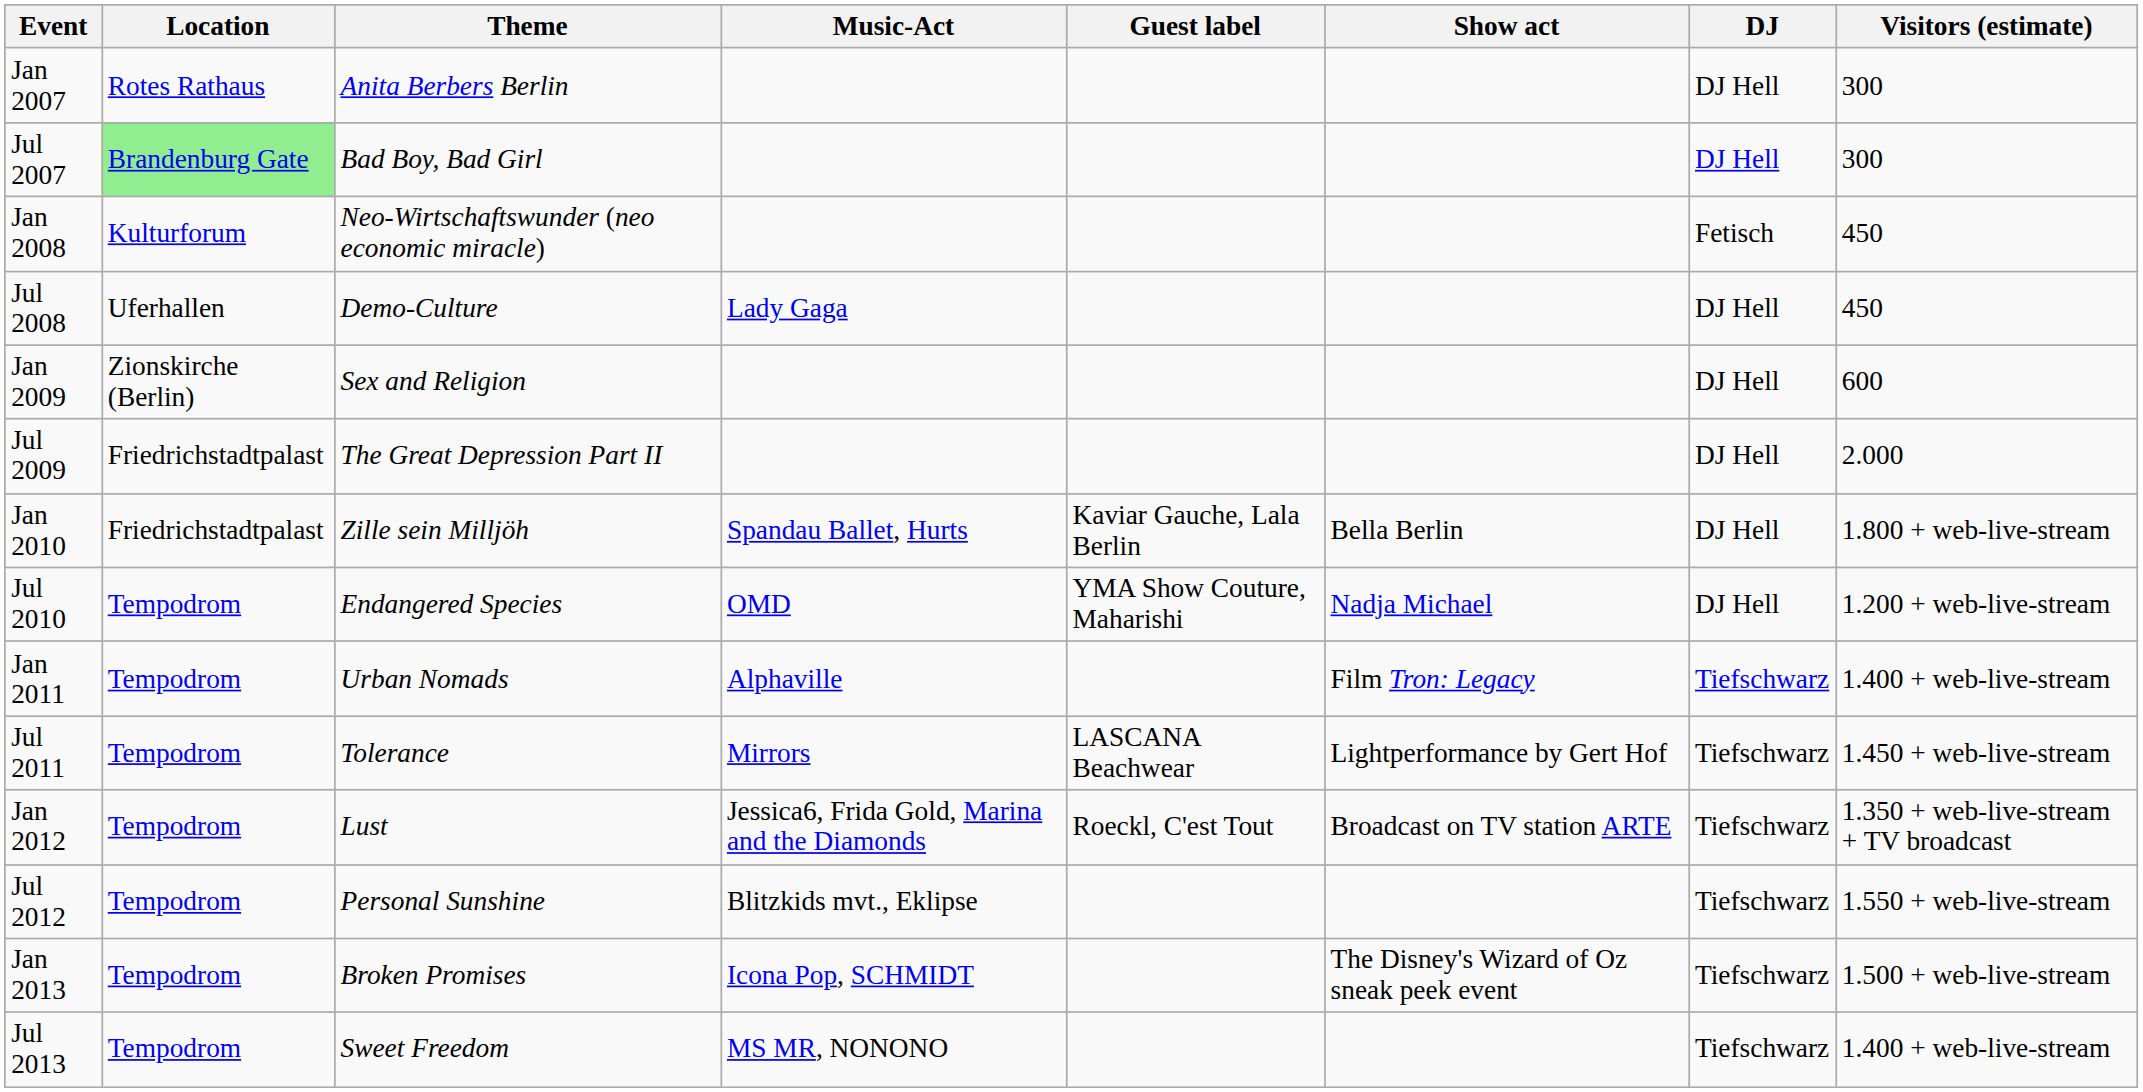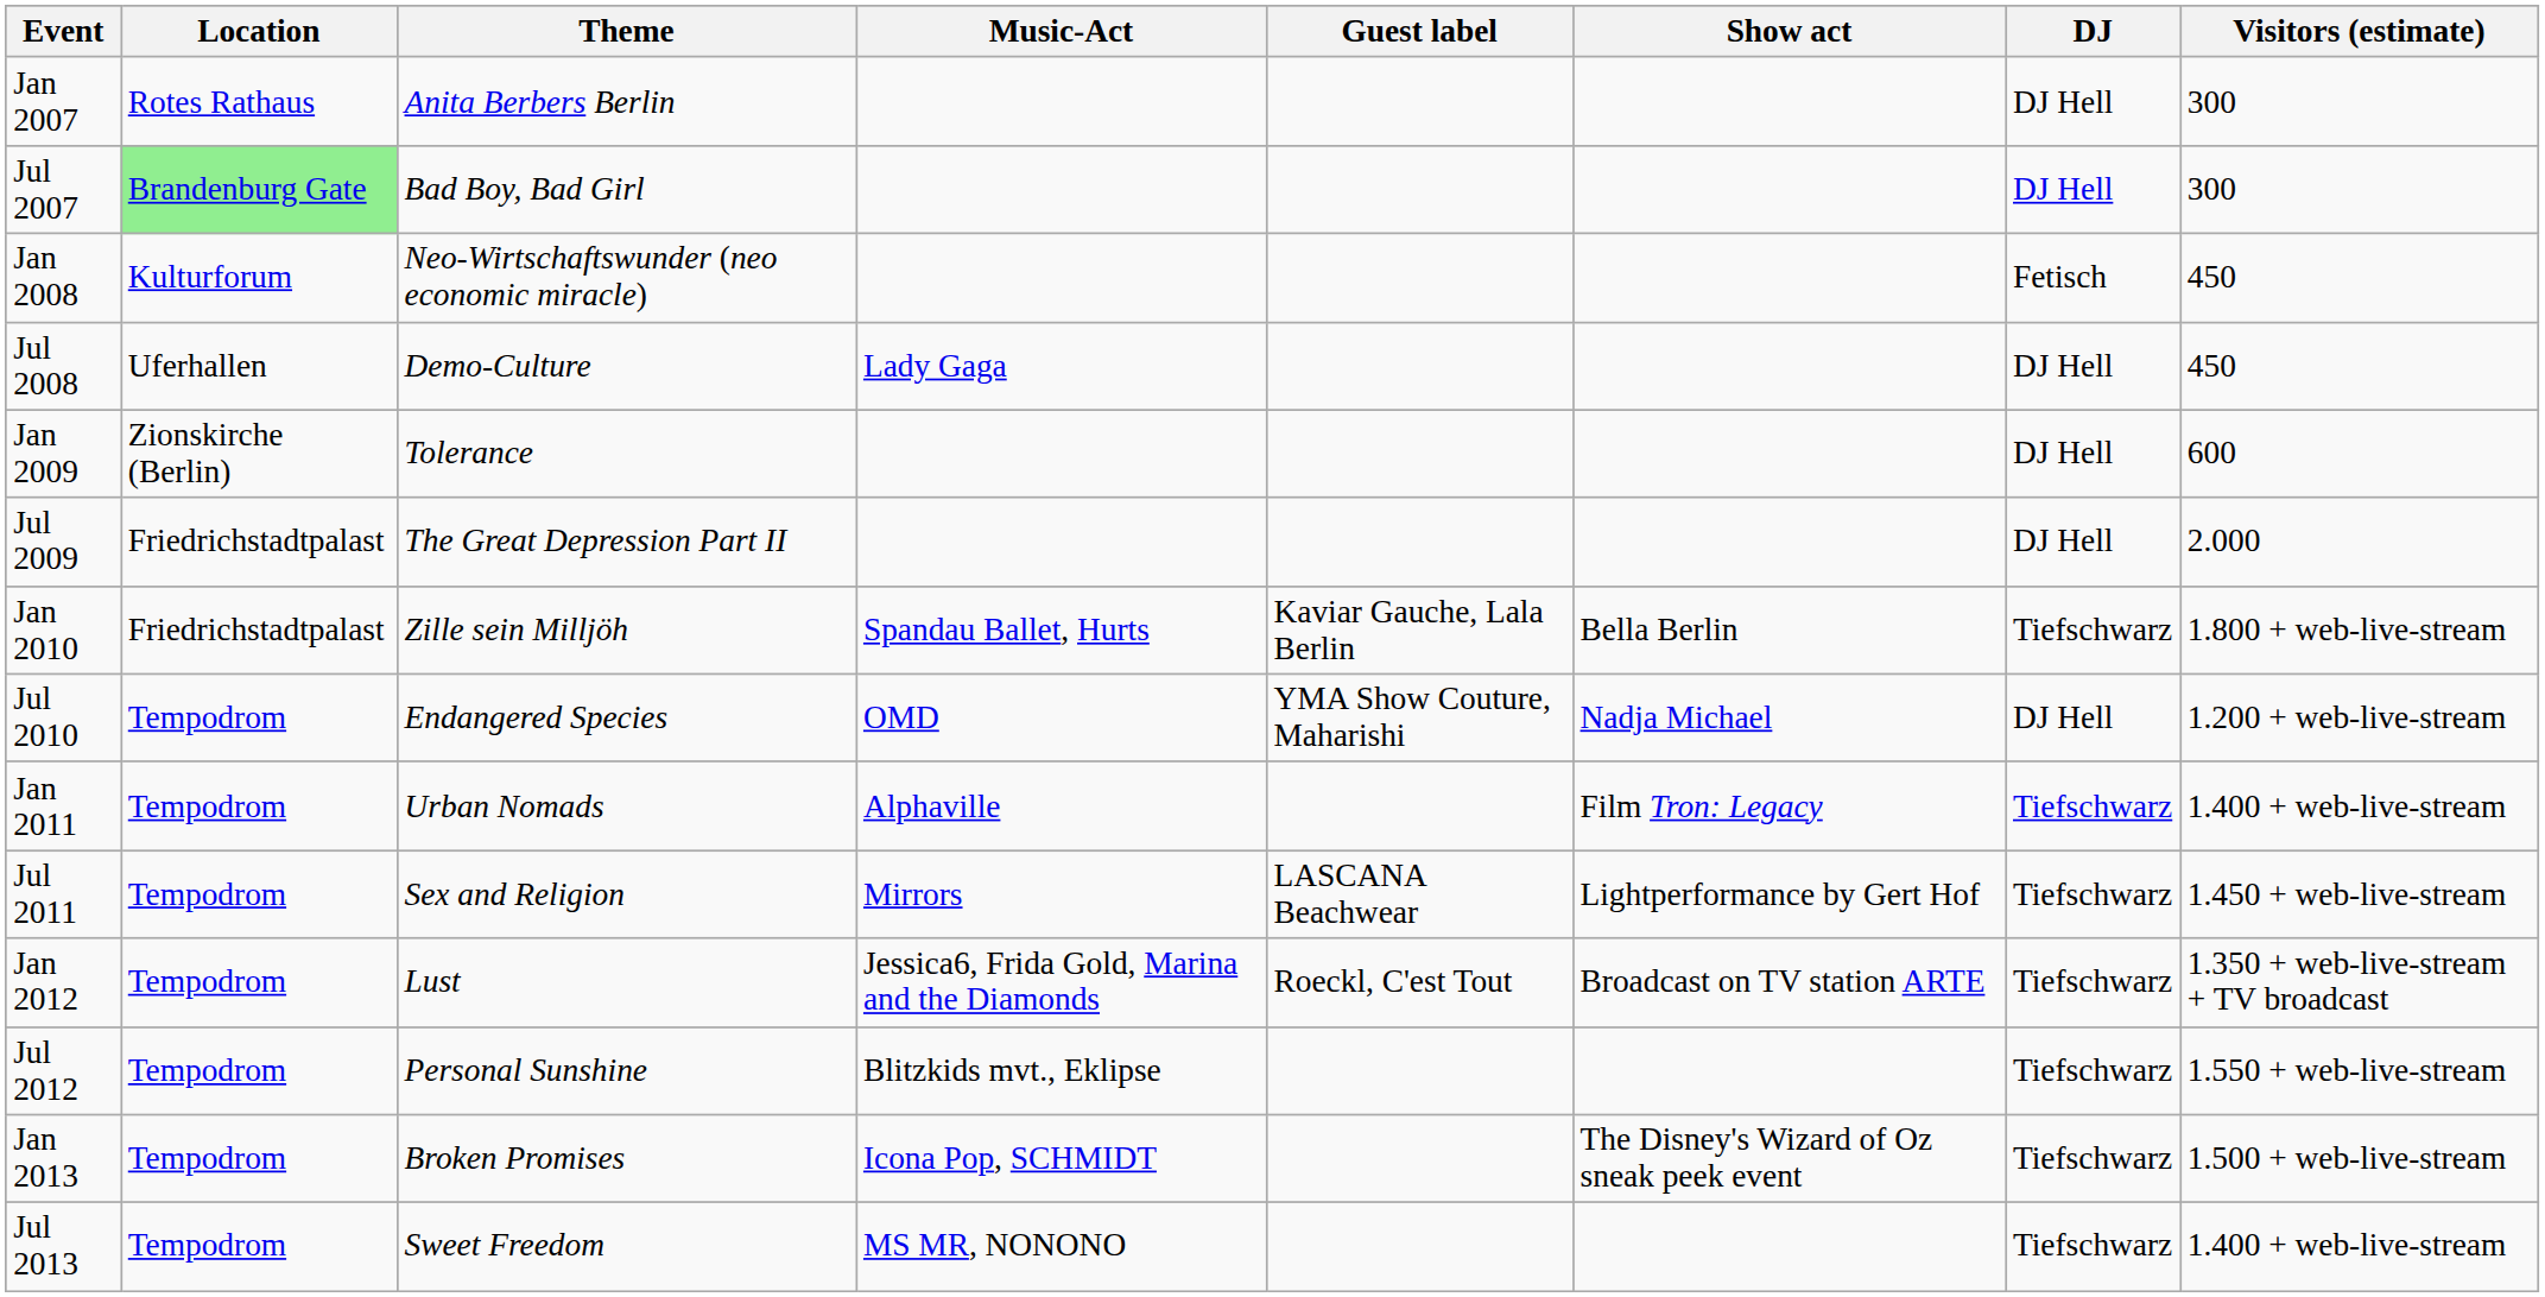Jan 2009 | Theme: Sex and Religion -> Tolerance
Jan 2010 | DJ: DJ Hell -> Tiefschwarz
Jul 2011 | Theme: Tolerance -> Sex and Religion
